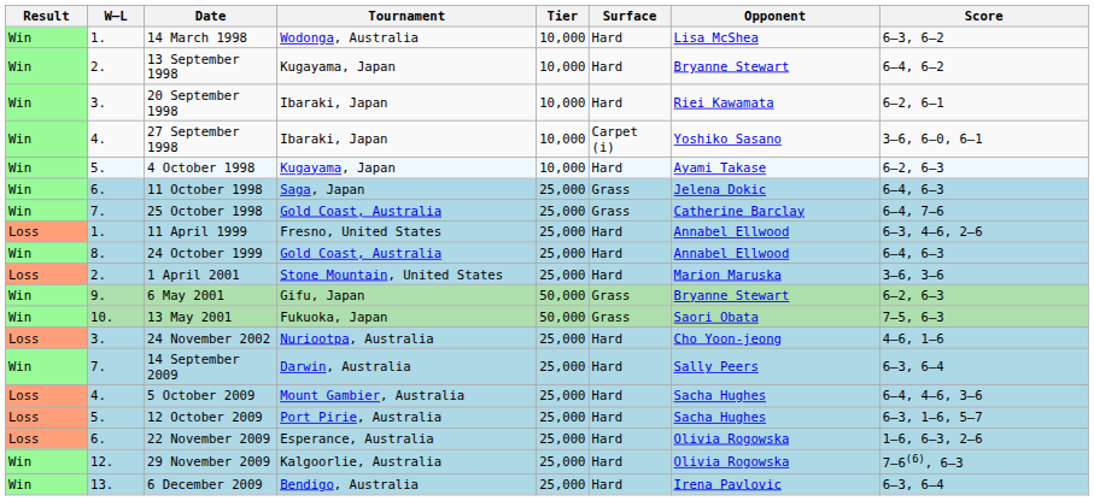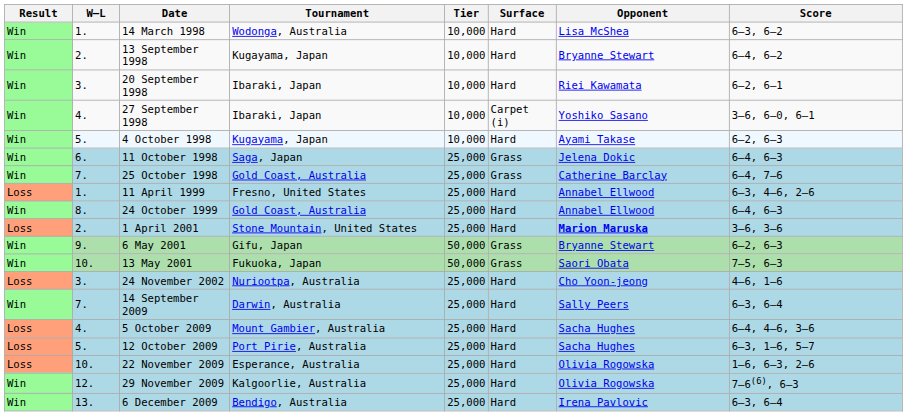1 April 2001 | Opponent: normal -> bold
22 November 2009 | W–L: 6. -> 10.
